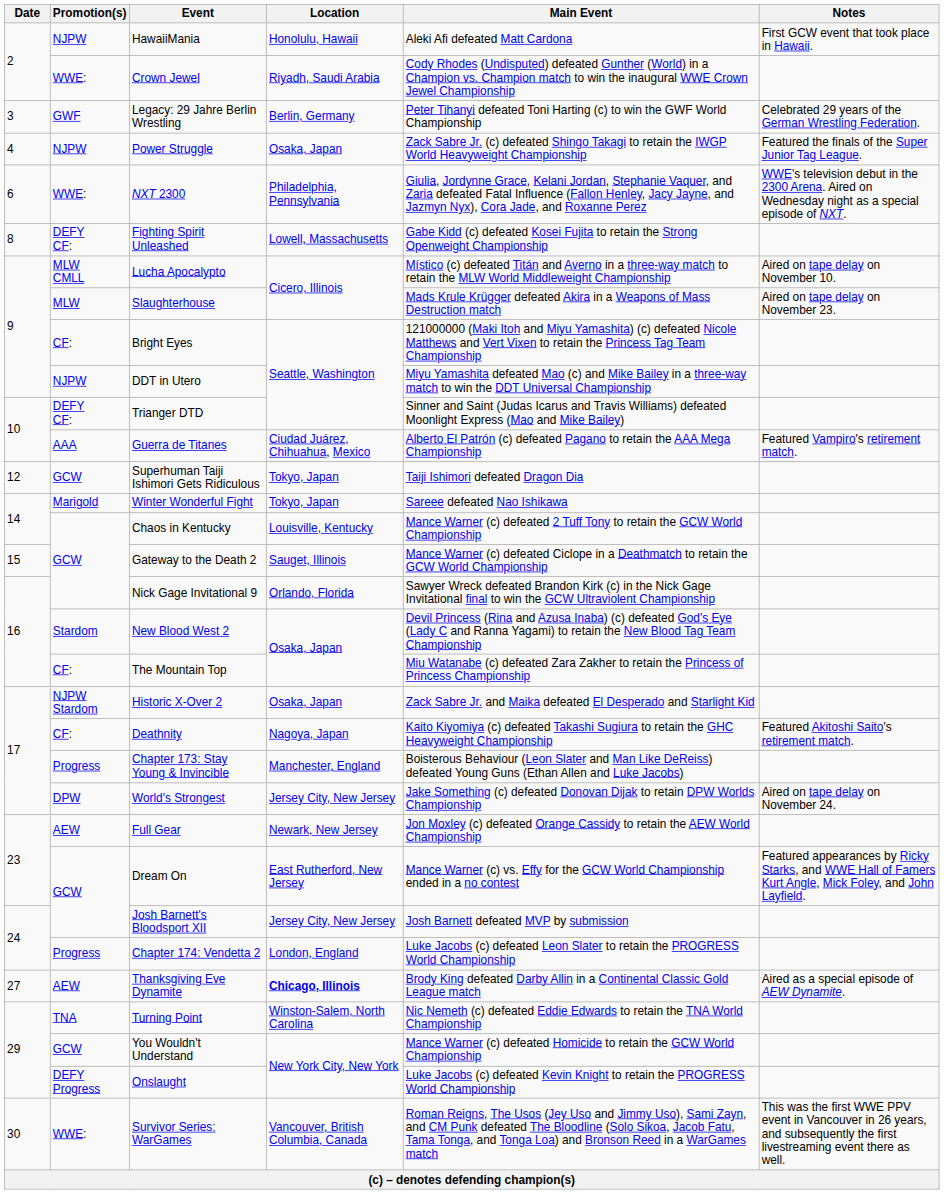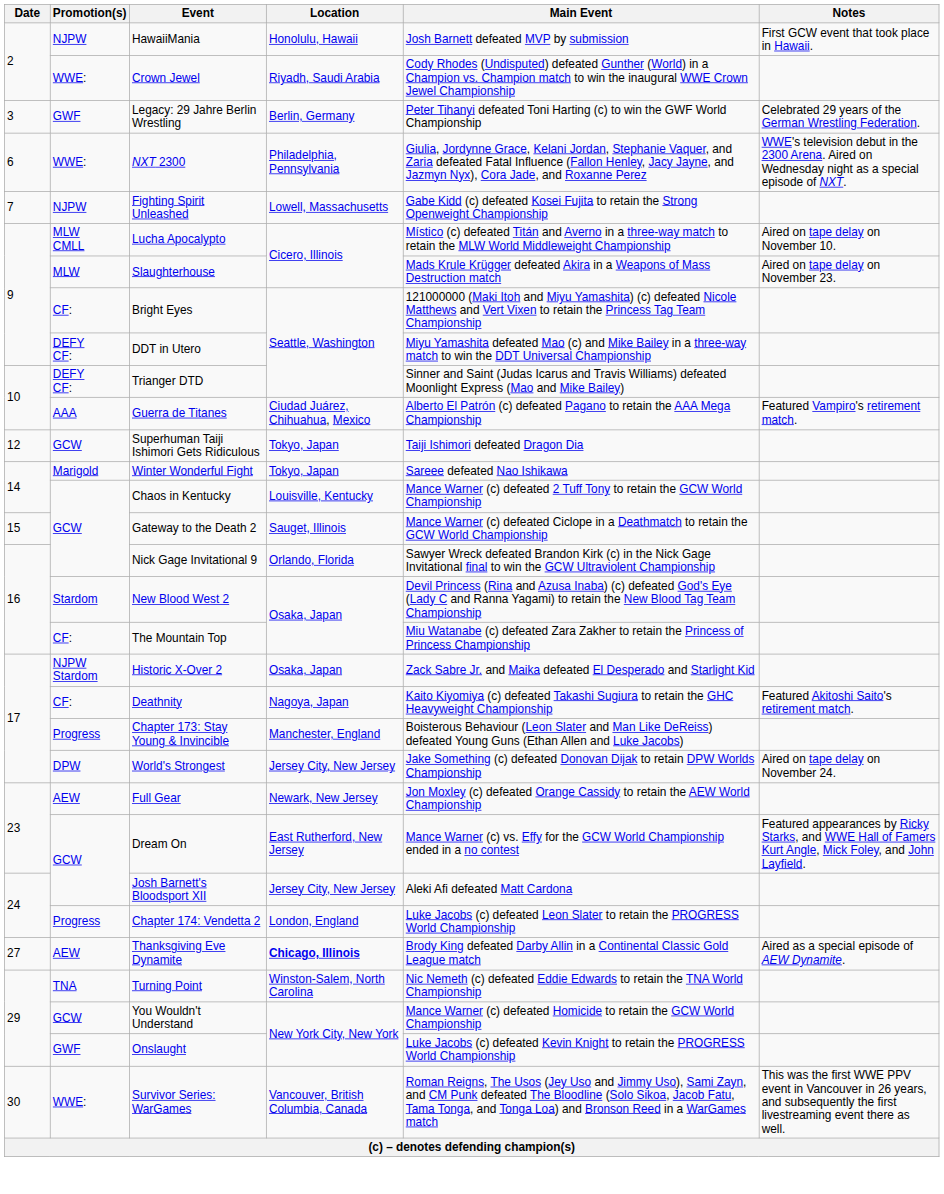HawaiiMania | Main Event: Aleki Afi defeated Matt Cardona -> Josh Barnett defeated MVP by submission
- row: 4 | NJPW | Power Struggle | Osaka, Japan | Zack Sabre Jr. (c) defeated Shingo Takagi to retain the IWGP World Heavyweight Championship | Featured the finals of the Super Junior Tag League.
Fighting Spirit Unleashed | Date: 8 -> 7
Fighting Spirit Unleashed | Promotion(s): DEFY CF: -> NJPW
DDT in Utero | Promotion(s): NJPW -> DEFY CF:
Josh Barnett's Bloodsport XII | Main Event: Josh Barnett defeated MVP by submission -> Aleki Afi defeated Matt Cardona
Onslaught | Promotion(s): DEFY Progress -> GWF
